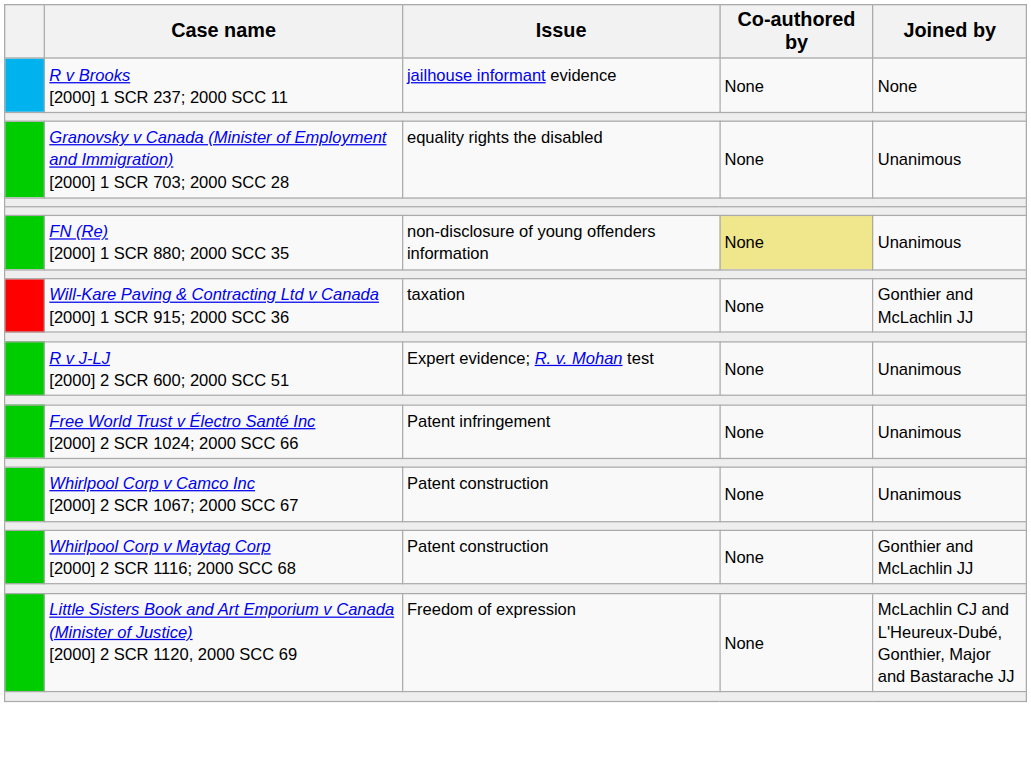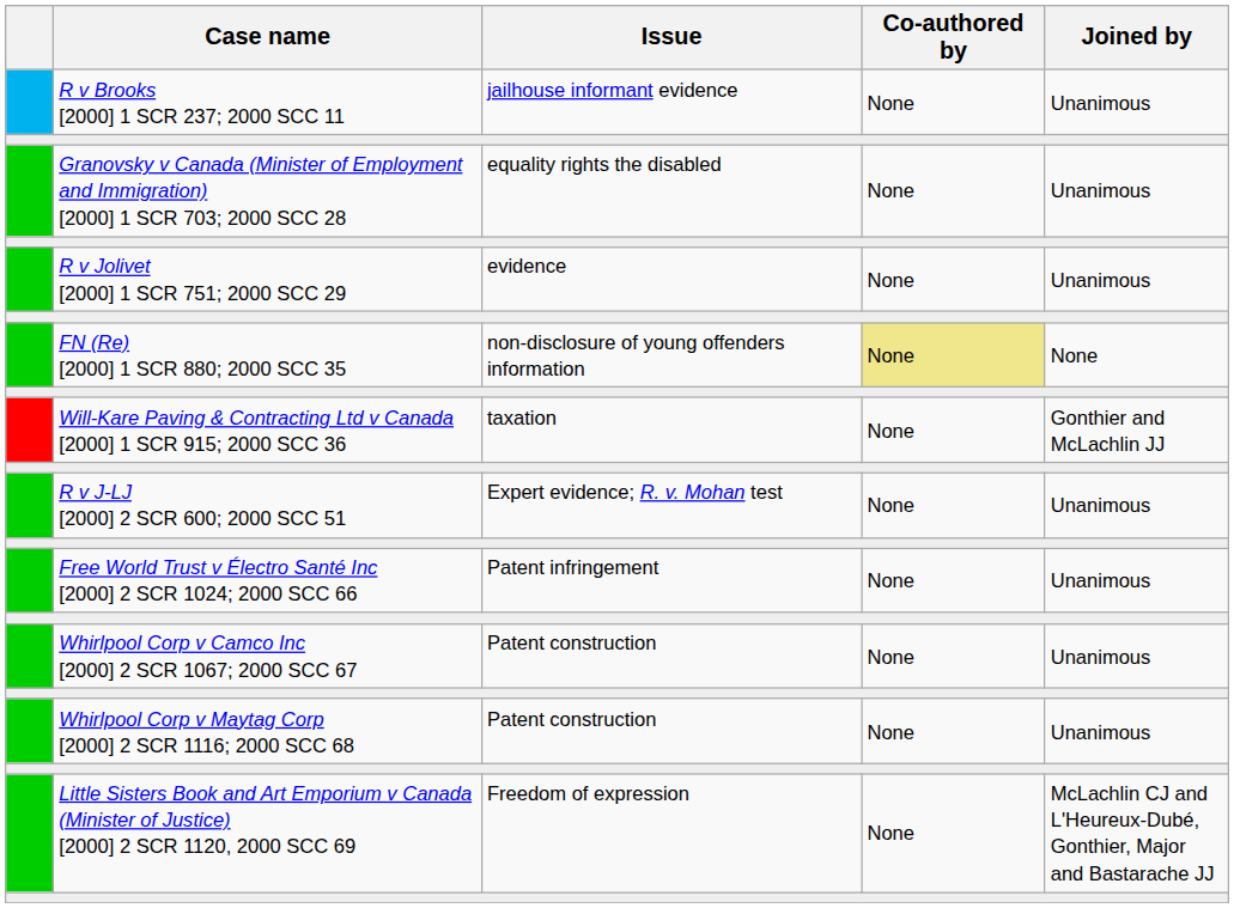R v Brooks [2000] 1 SCR 237; 2000 SCC 11 | Joined by: None -> Unanimous
+ row: R v Jolivet [2000] 1 SCR 751; 2000 SCC 29 | evidence | None | Unanimous
FN (Re) [2000] 1 SCR 880; 2000 SCC 35 | Joined by: Unanimous -> None
Whirlpool Corp v Maytag Corp [2000] 2 SCR 1116; 2000 SCC 68 | Joined by: Gonthier and McLachlin JJ -> Unanimous
